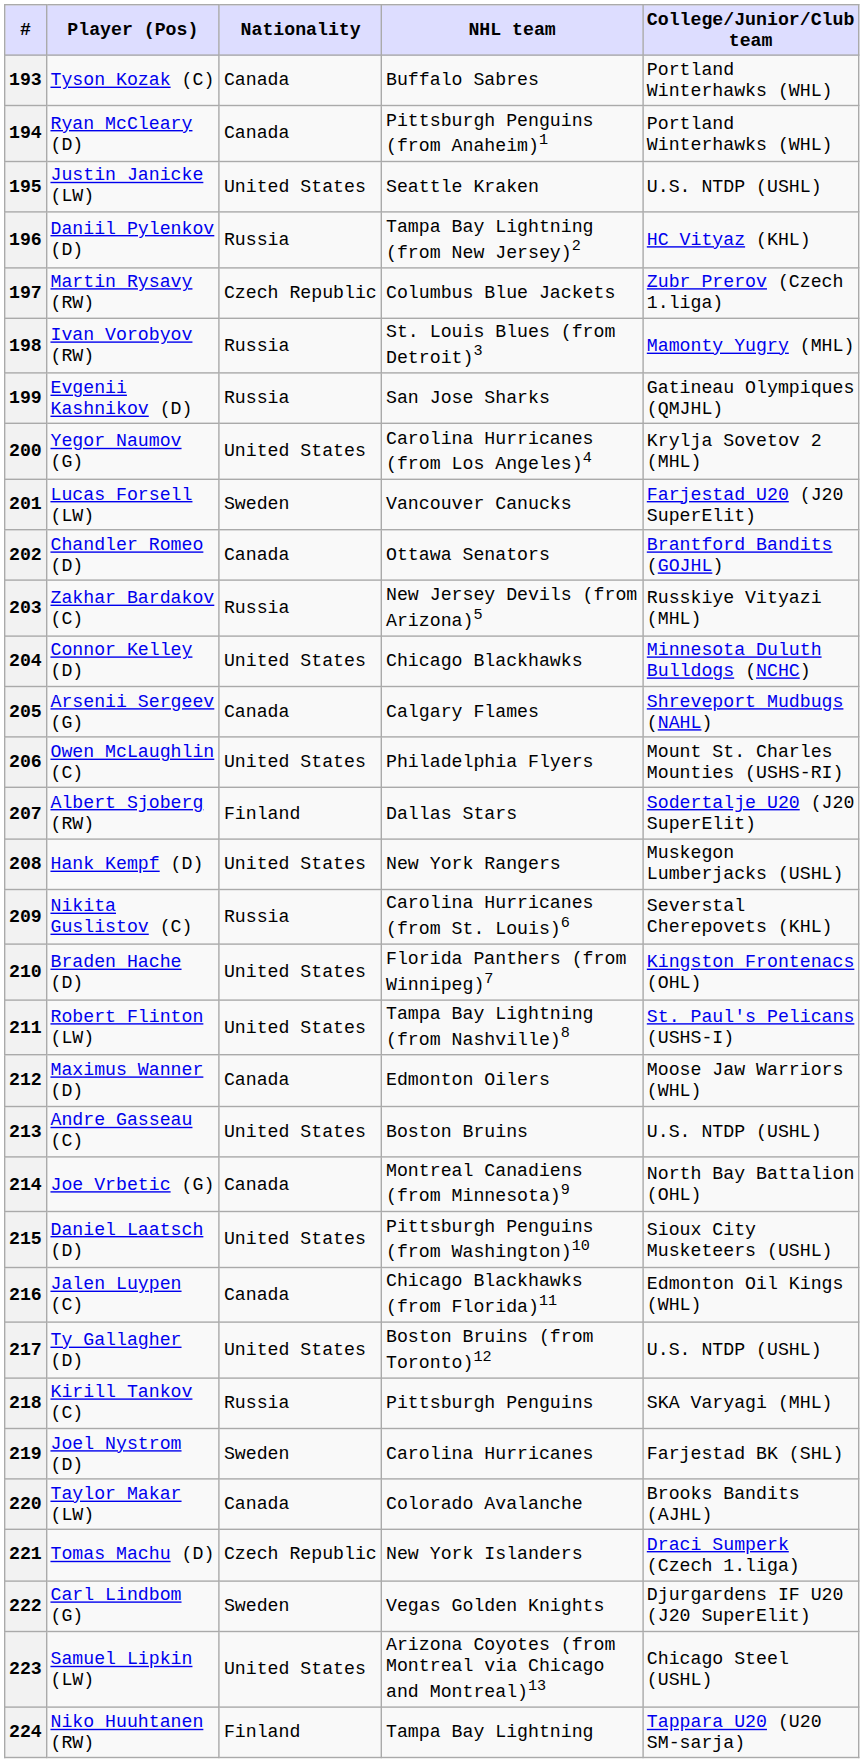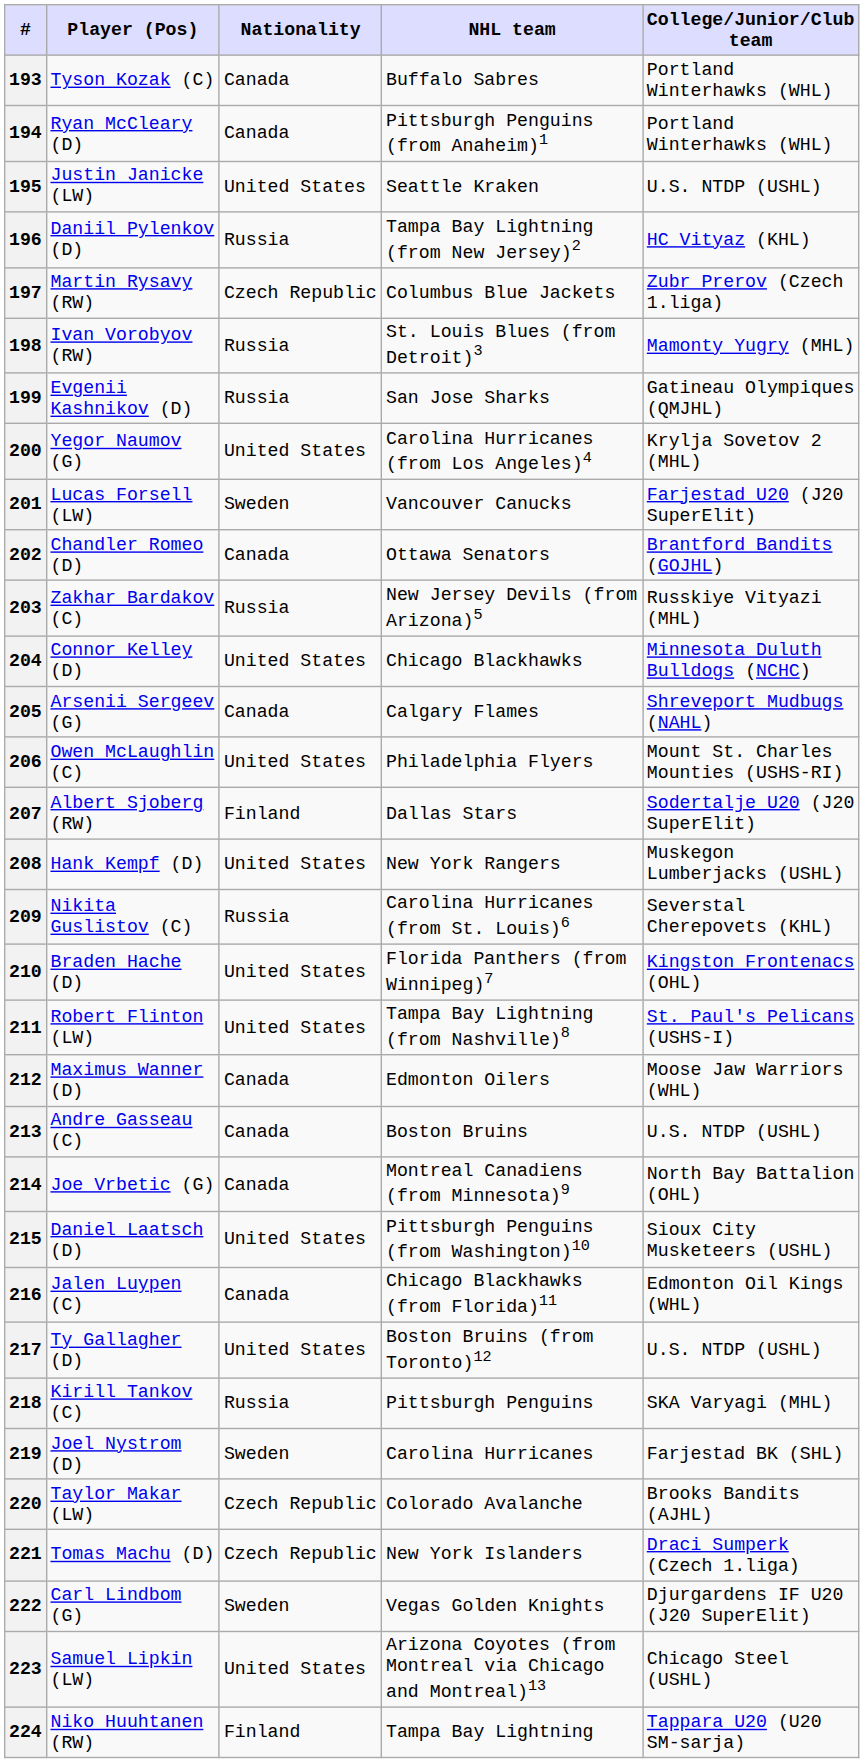213 | Nationality: United States -> Canada
220 | Nationality: Canada -> Czech Republic
